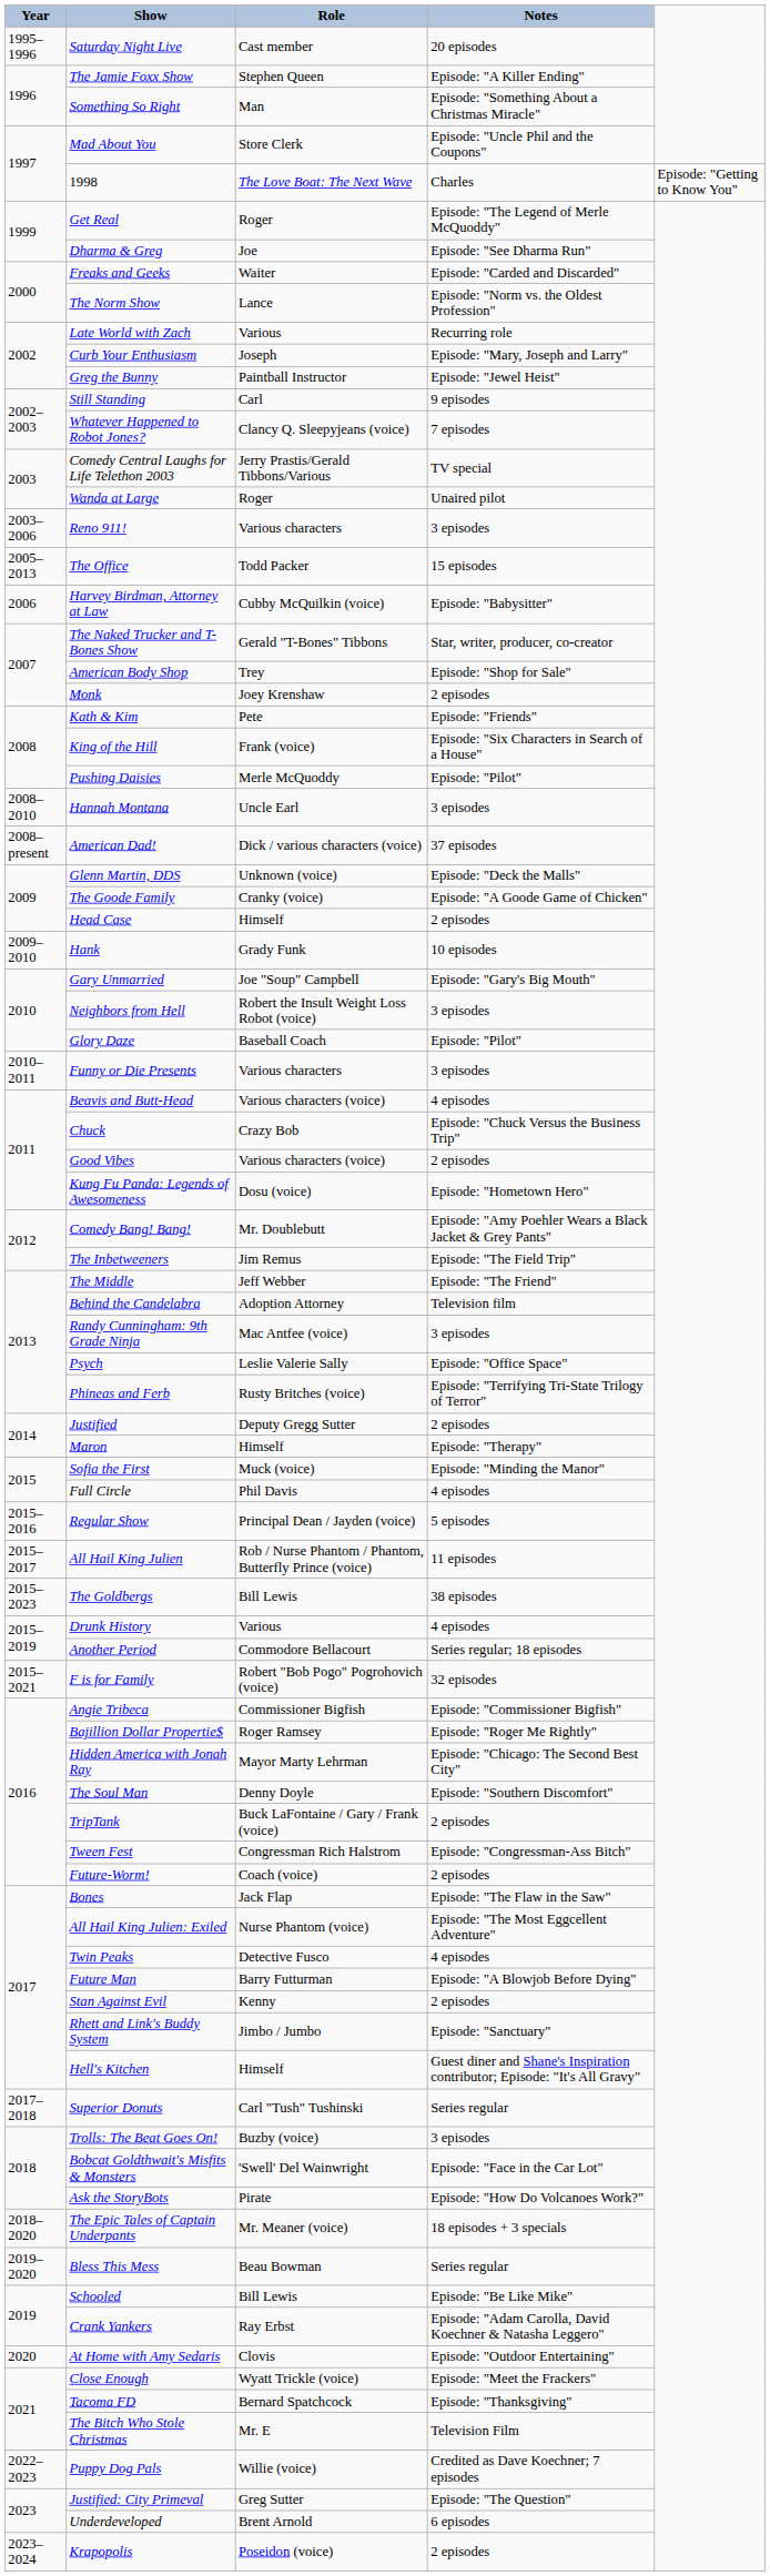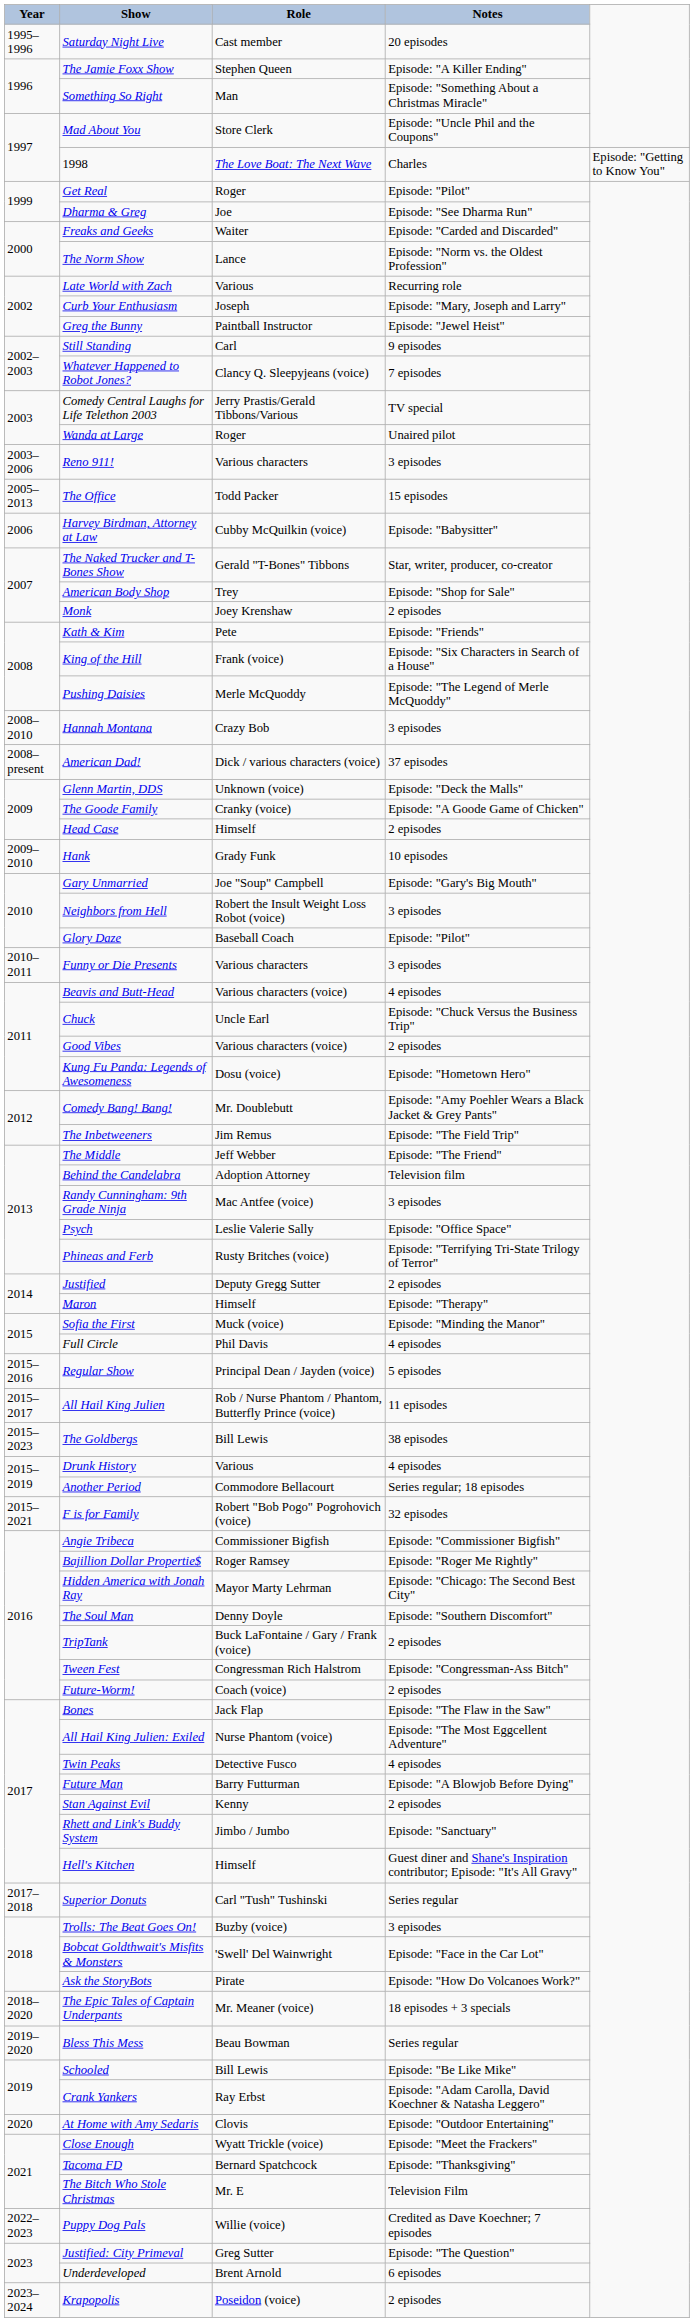Get Real | Notes: Episode: "The Legend of Merle McQuoddy" -> Episode: "Pilot"
Pushing Daisies | Notes: Episode: "Pilot" -> Episode: "The Legend of Merle McQuoddy"
Hannah Montana | Role: Uncle Earl -> Crazy Bob
Chuck | Role: Crazy Bob -> Uncle Earl
